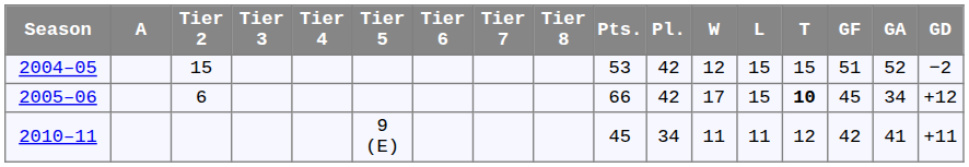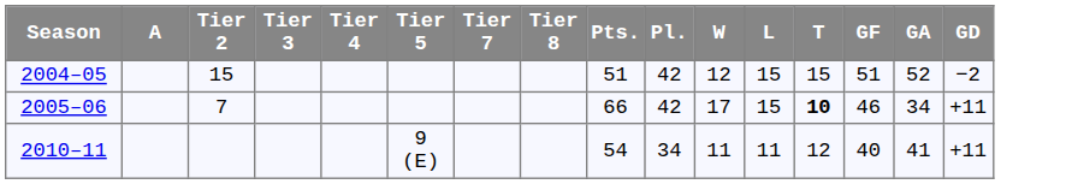- column: Tier 6
2004–05 | Pts.: 53 -> 51
2005–06 | Tier 2: 6 -> 7
2005–06 | GF: 45 -> 46
2005–06 | GD: +12 -> +11
2010–11 | Pts.: 45 -> 54
2010–11 | GF: 42 -> 40
